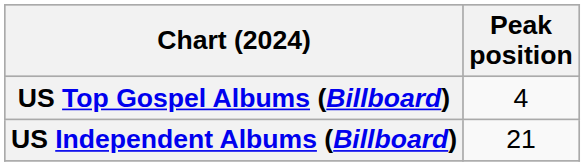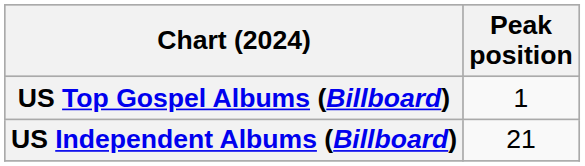US Top Gospel Albums (Billboard) | Peak position: 4 -> 1
